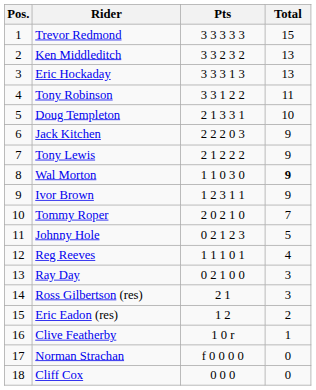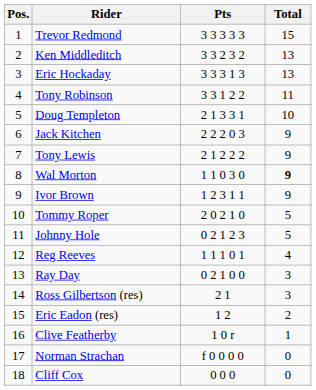Tommy Roper | Total: 7 -> 5
